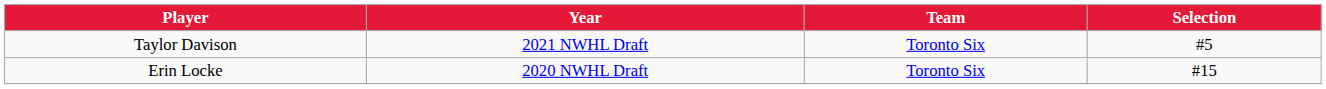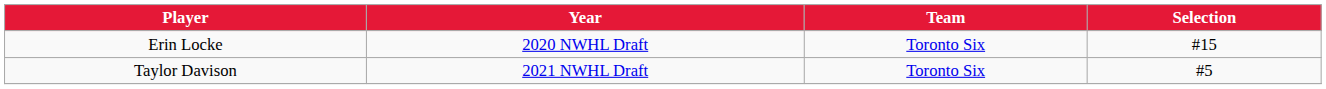rows swapped: Erin Locke <-> Taylor Davison
